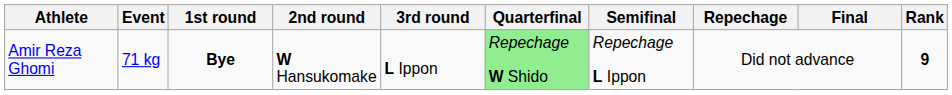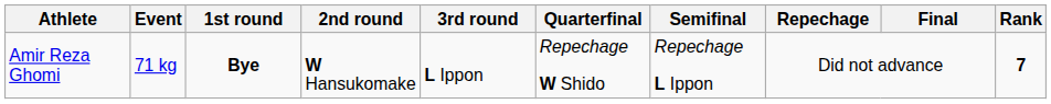Amir Reza Ghomi | Quarterfinal: lightgreen background -> no background
Amir Reza Ghomi | Rank: 9 -> 7
